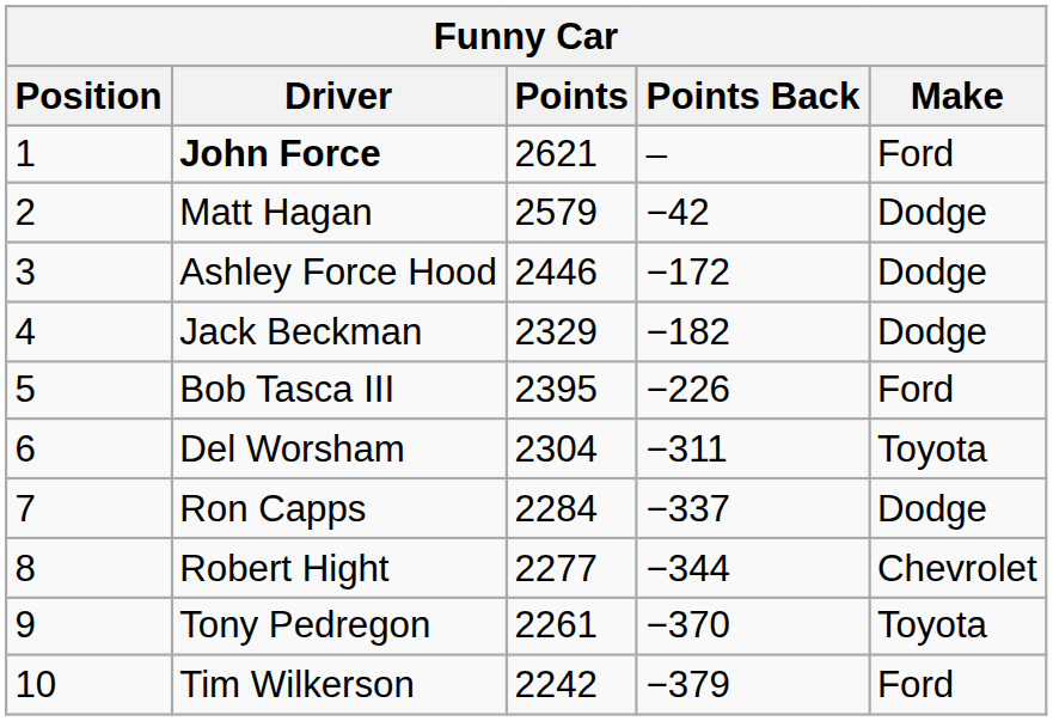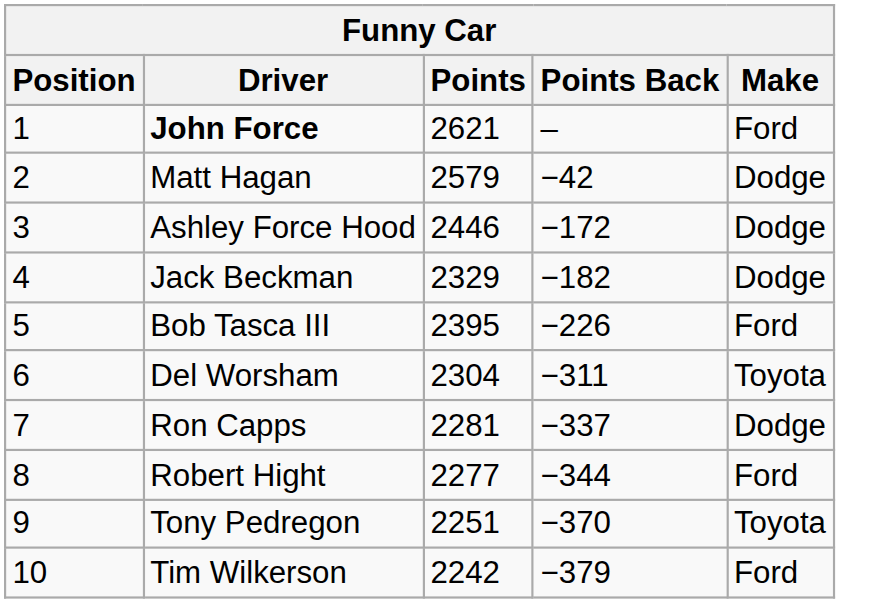Ron Capps | Points: 2284 -> 2281
Robert Hight | Make: Chevrolet -> Ford
Tony Pedregon | Points: 2261 -> 2251
